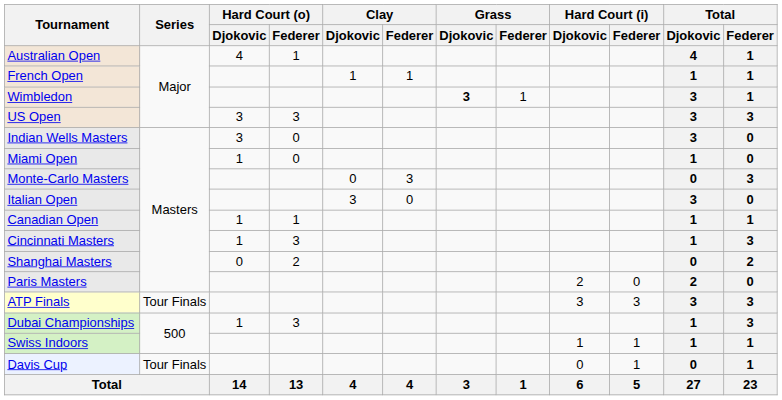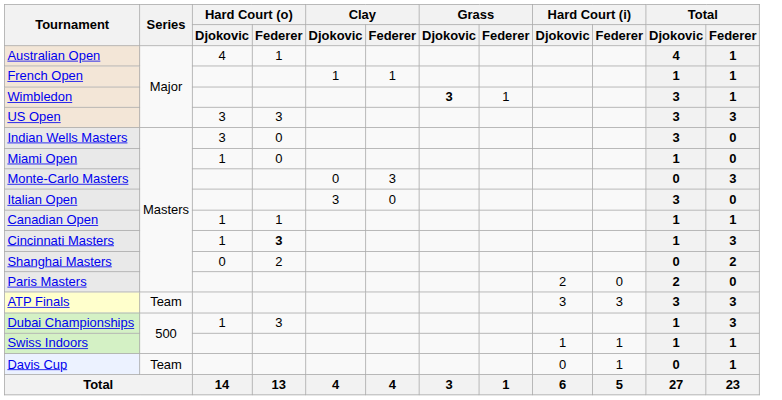Cincinnati Masters | Hard Court (o) / Federer: normal -> bold
ATP Finals | Series: Tour Finals -> Team
Davis Cup | Series: Tour Finals -> Team
